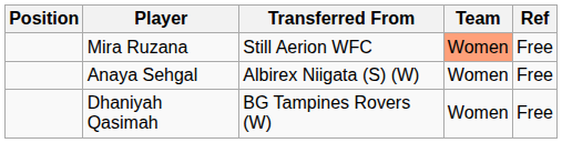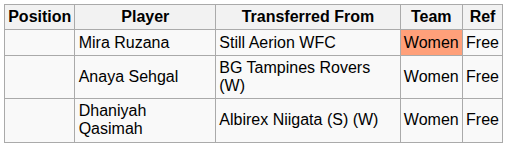Anaya Sehgal | Transferred From: Albirex Niigata (S) (W) -> BG Tampines Rovers (W)
Dhaniyah Qasimah | Transferred From: BG Tampines Rovers (W) -> Albirex Niigata (S) (W)
